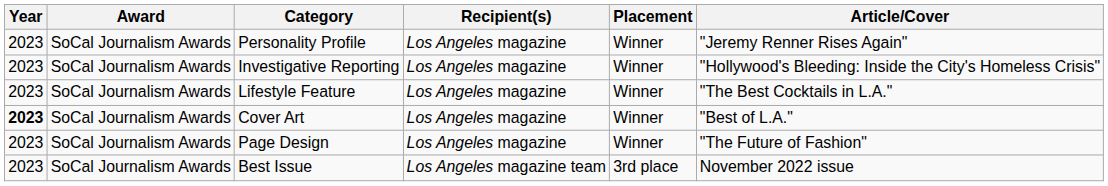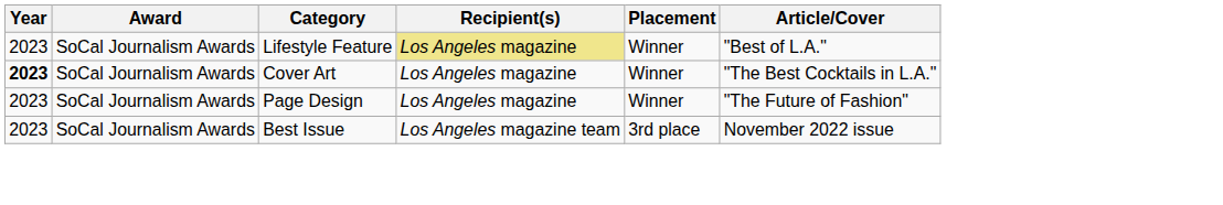- row: 2023 | SoCal Journalism Awards | Personality Profile | Los Angeles magazine | Winner | "Jeremy Renner Rises Again"
- row: 2023 | SoCal Journalism Awards | Investigative Reporting | Los Angeles magazine | Winner | "Hollywood's Bleeding: Inside the City's Homeless Crisis"
Lifestyle Feature | Recipient(s): no background -> khaki background
Lifestyle Feature | Article/Cover: "The Best Cocktails in L.A." -> "Best of L.A."
Cover Art | Article/Cover: "Best of L.A." -> "The Best Cocktails in L.A."
